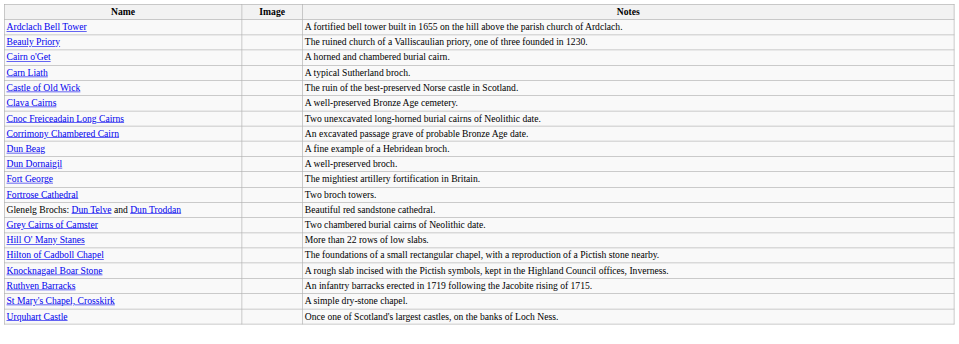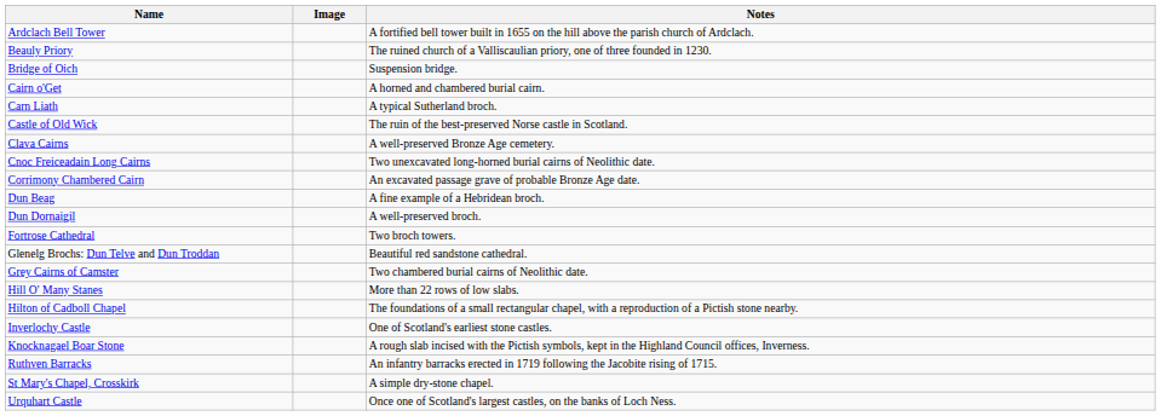+ row: Bridge of Oich | Suspension bridge.
- row: Fort George | The mightiest artillery fortification in Britain.
+ row: Inverlochy Castle | One of Scotland's earliest stone castles.
